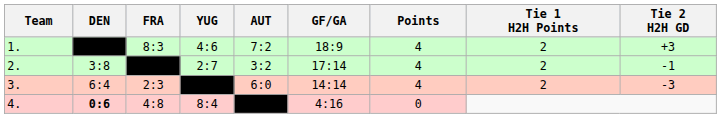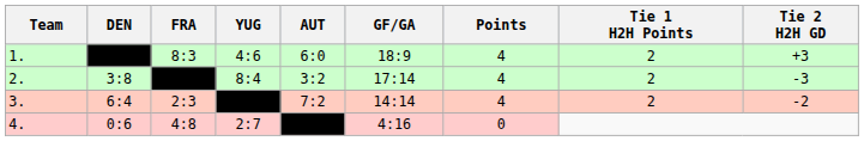1. | AUT: 7:2 -> 6:0
2. | YUG: 2:7 -> 8:4
2. | Tie 2 H2H GD: -1 -> -3
3. | AUT: 6:0 -> 7:2
3. | Tie 2 H2H GD: -3 -> -2
4. | DEN: bold -> normal
4. | YUG: 8:4 -> 2:7
